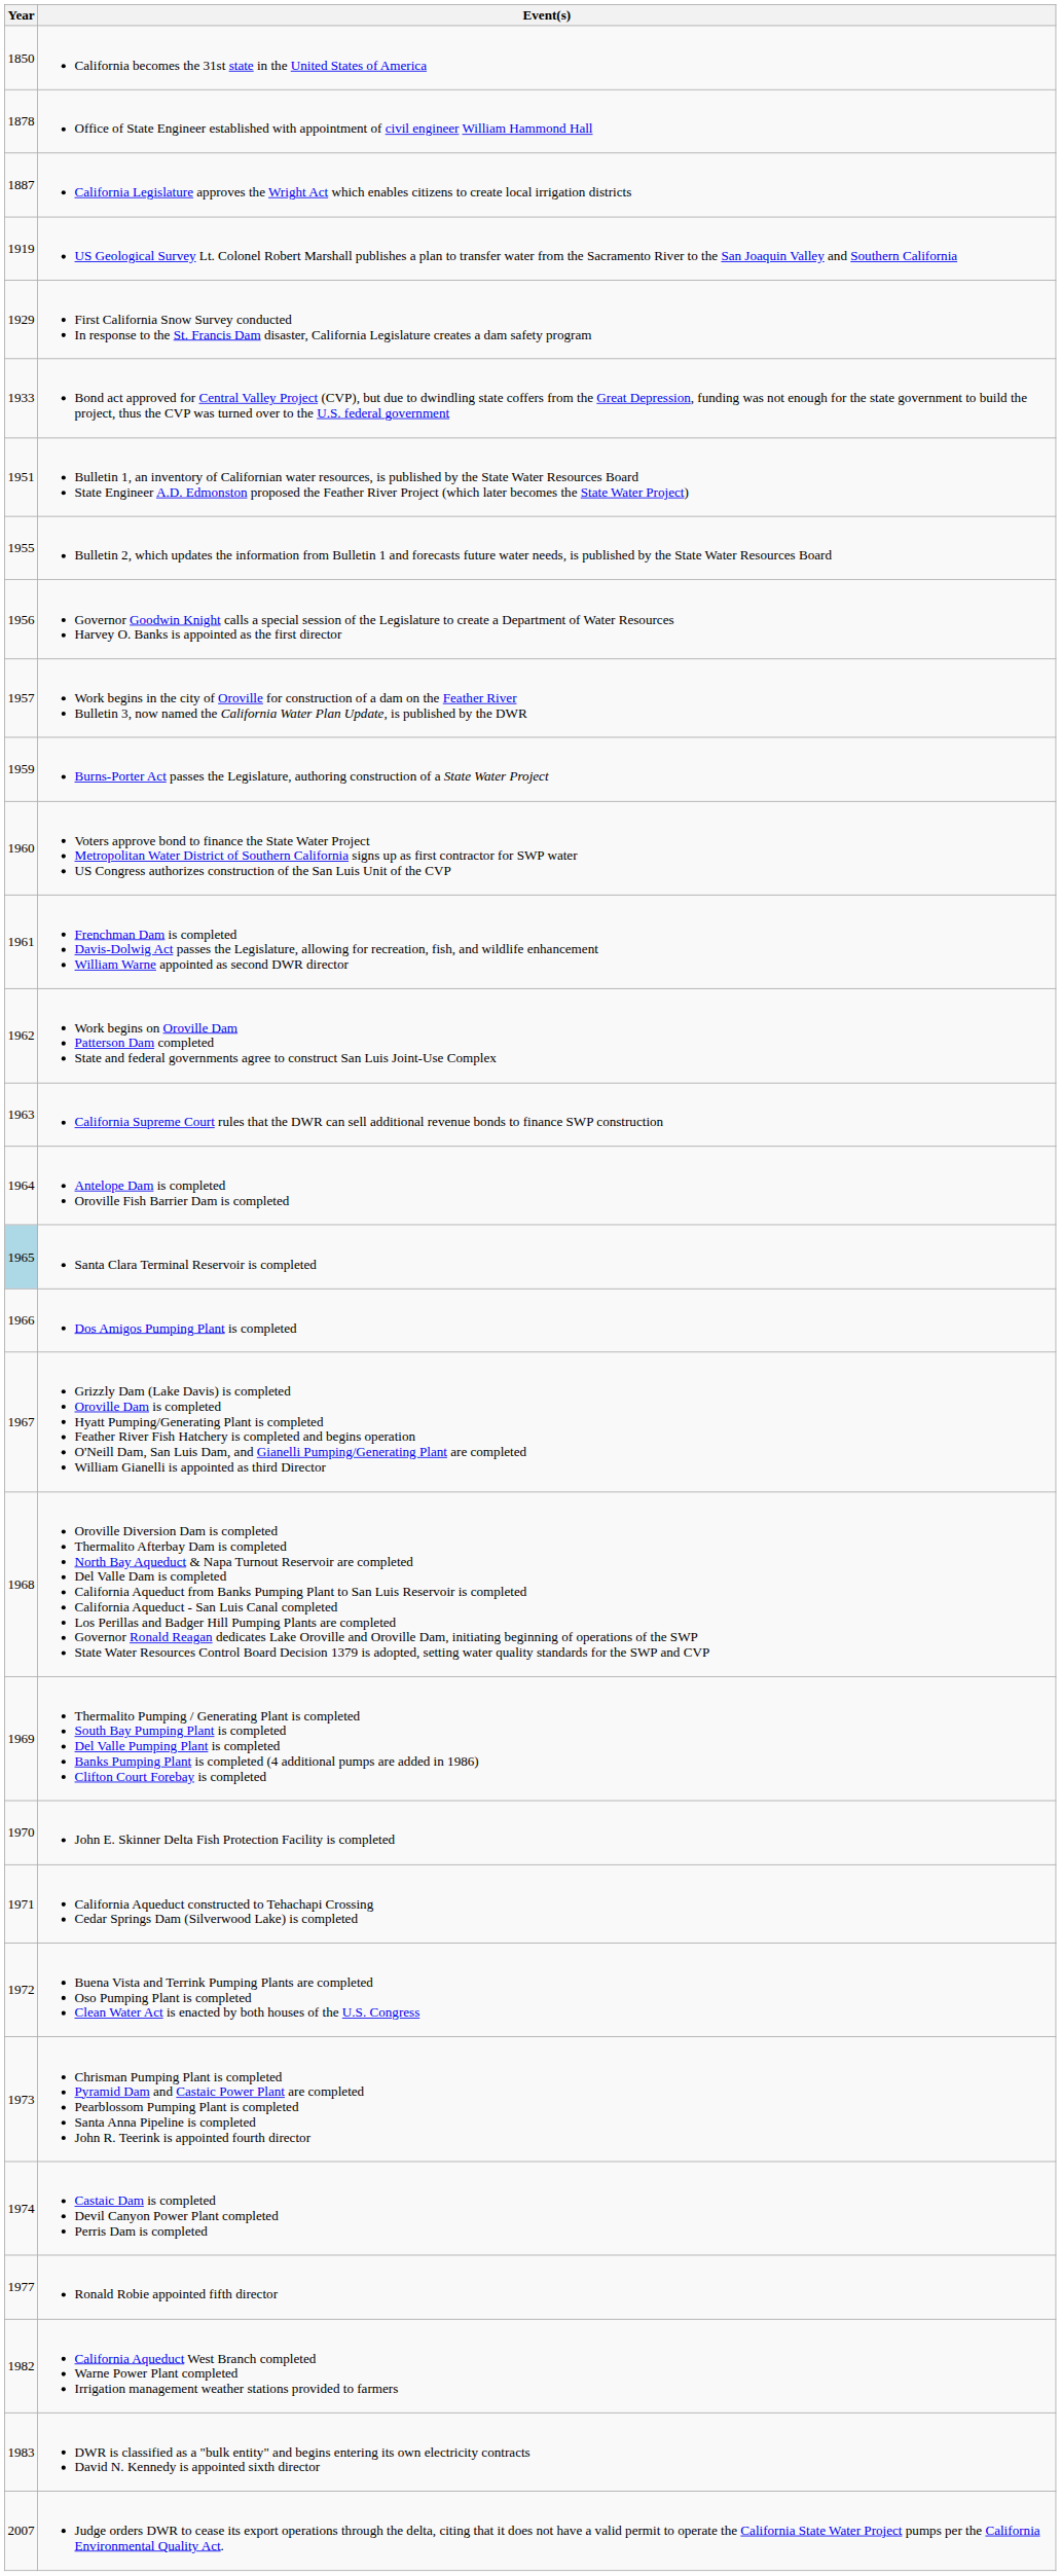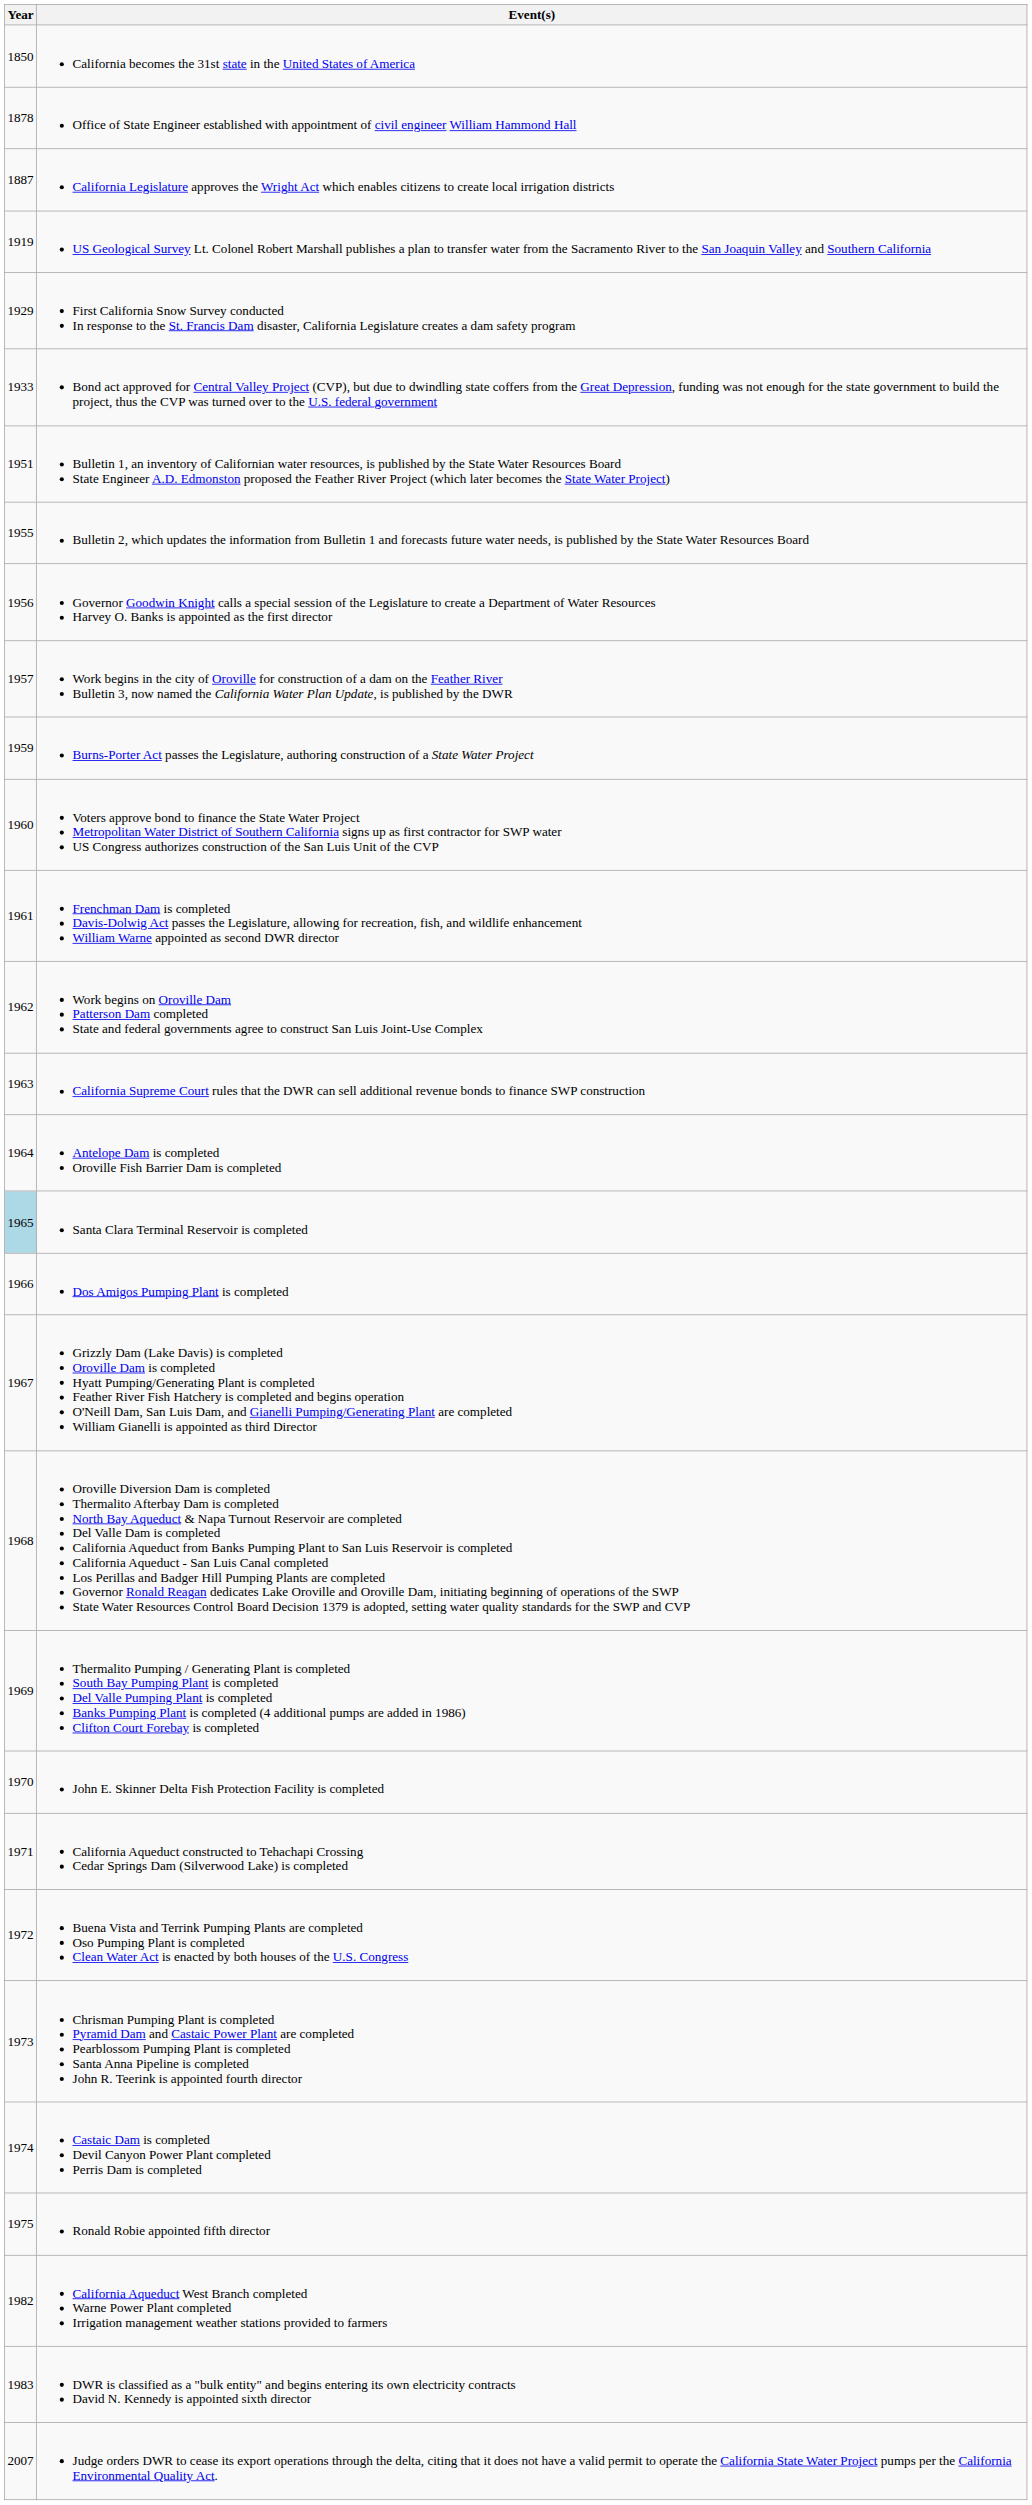Ronald Robie appointed fifth director | Year: 1977 -> 1975
